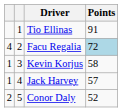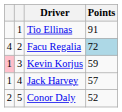Kevin Korjus | column 1: no background -> pink background
Kevin Korjus | Points: 58 -> 59
